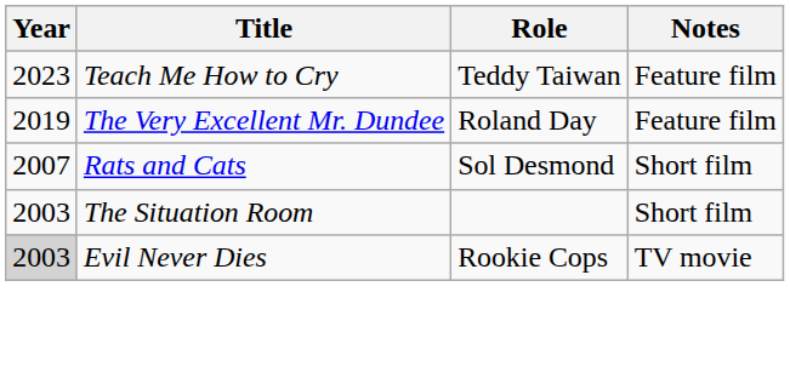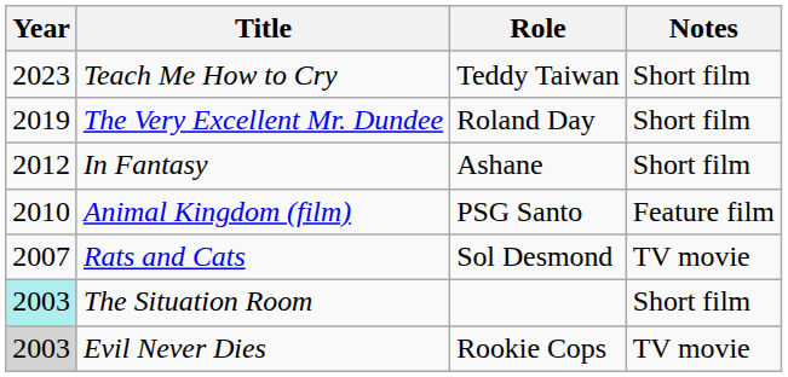Teach Me How to Cry | Notes: Feature film -> Short film
The Very Excellent Mr. Dundee | Notes: Feature film -> Short film
+ row: 2012 | In Fantasy | Ashane | Short film
+ row: 2010 | Animal Kingdom (film) | PSG Santo | Feature film
Rats and Cats | Notes: Short film -> TV movie
The Situation Room | Year: no background -> paleturquoise background
